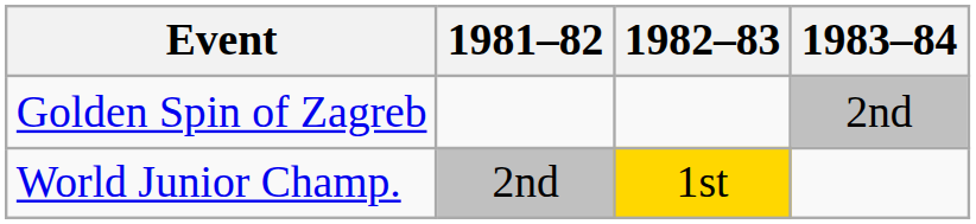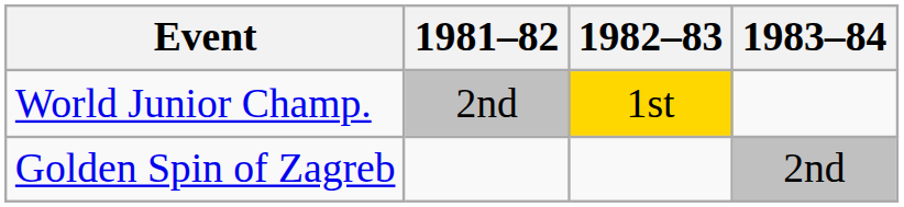rows swapped: World Junior Champ. <-> Golden Spin of Zagreb
